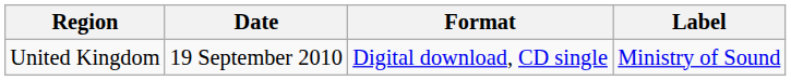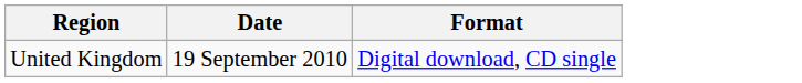- column: Label | Ministry of Sound
